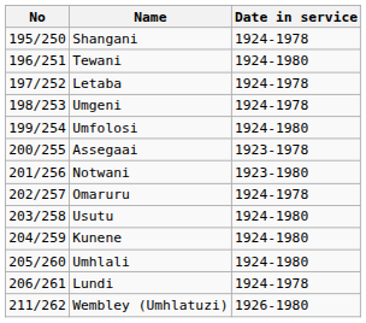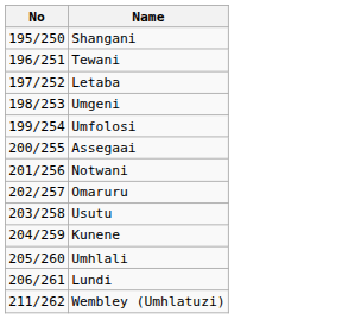- column: Date in service | 1924-1978 | 1924-1980 | 1924-1978 | 1924-1978 | 1924-1980 | 1923-1978 | 1923-1980 | 1924-1978 | 1924-1980 | 1924-1980 | 1924-1980 | 1924-1978 | 1926-1980
